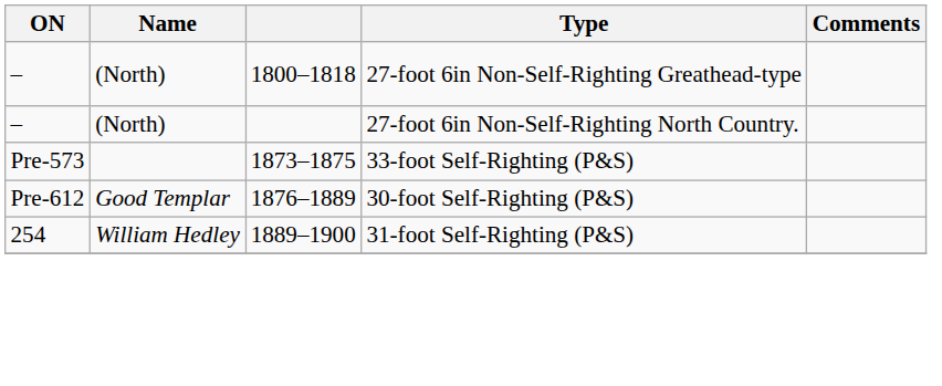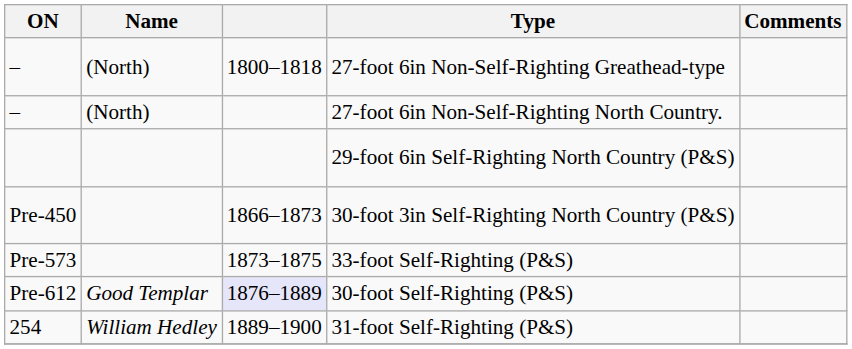+ row: 29-foot 6in Self-Righting North Country (P&S)
+ row: Pre-450 | 1866–1873 | 30-foot 3in Self-Righting North Country (P&S)
30-foot Self-Righting (P&S) | column 3: no background -> lavender background
